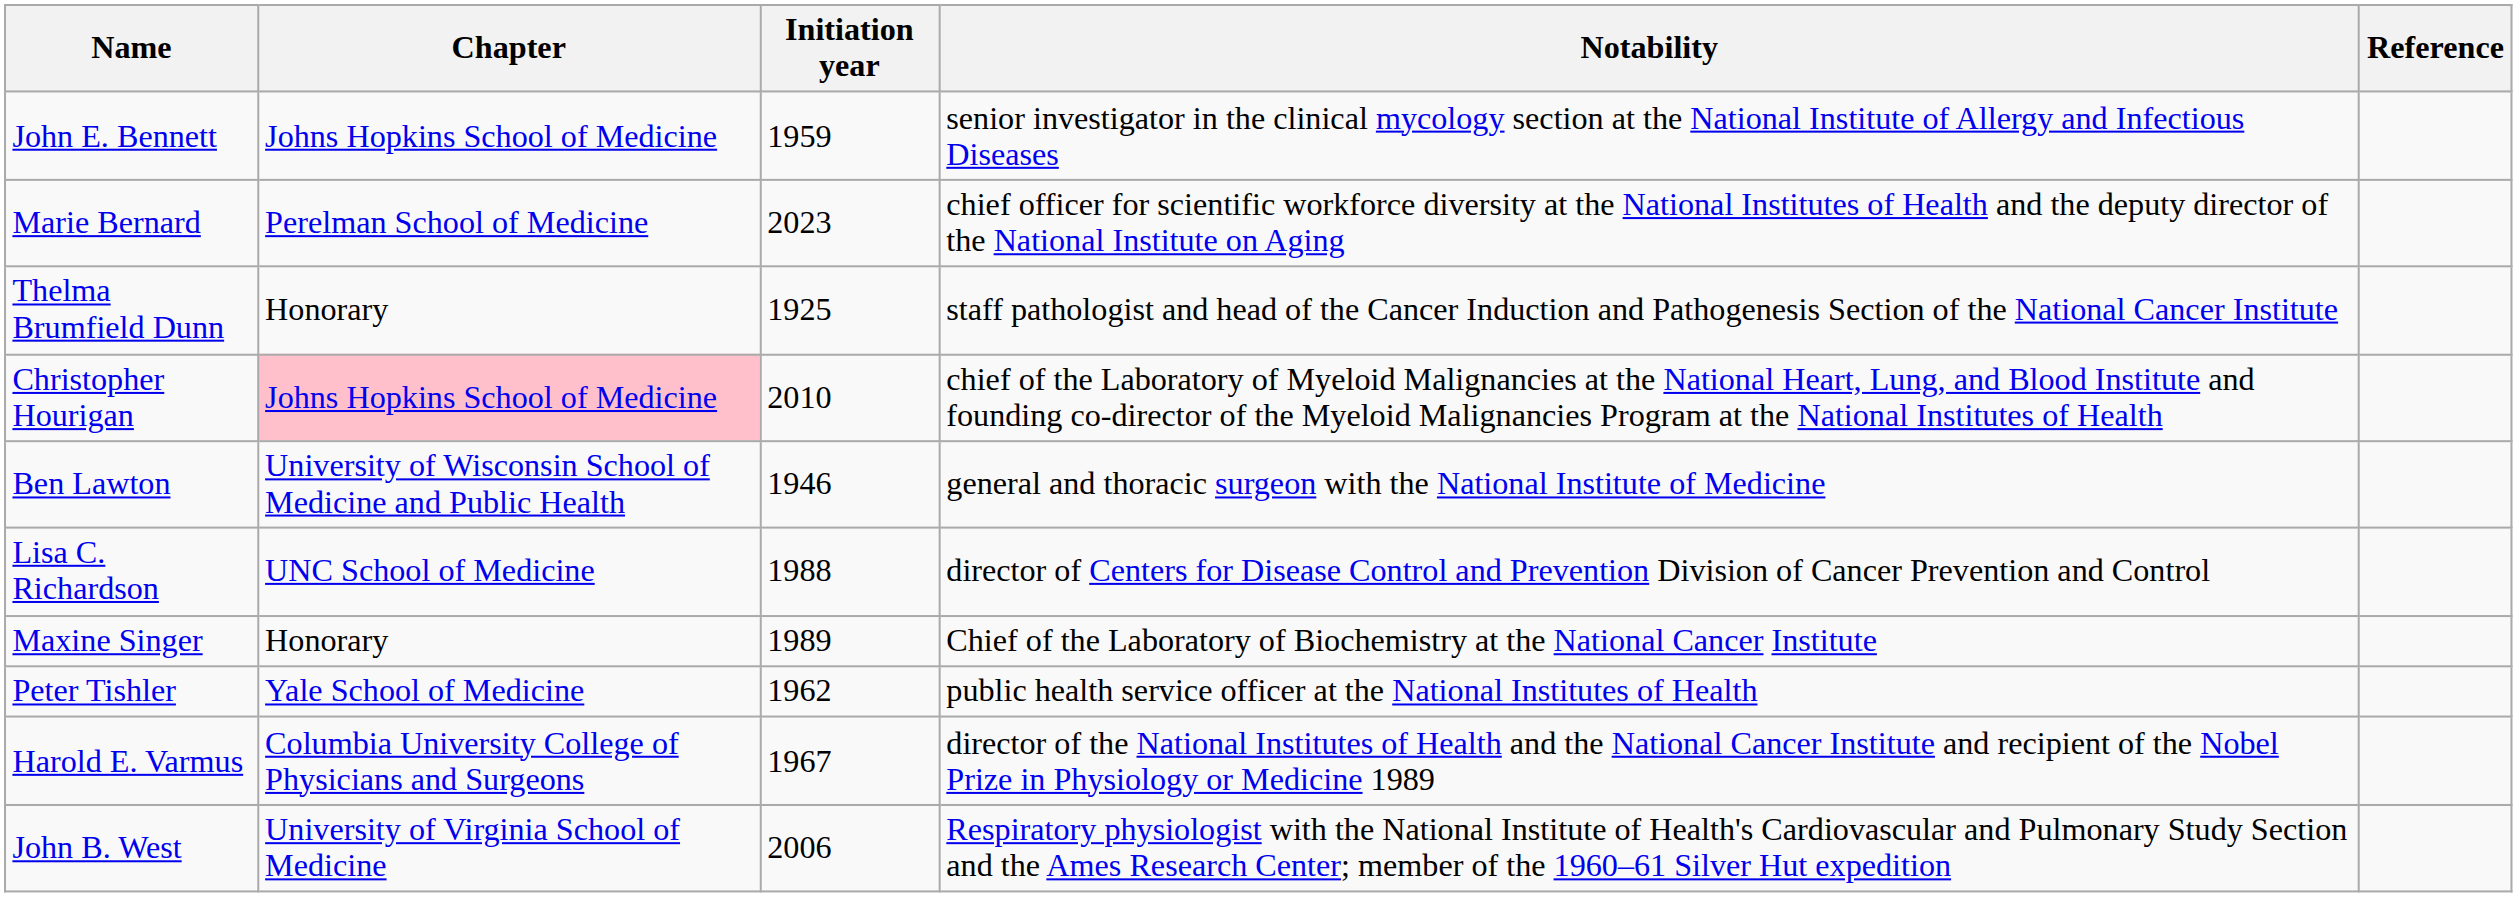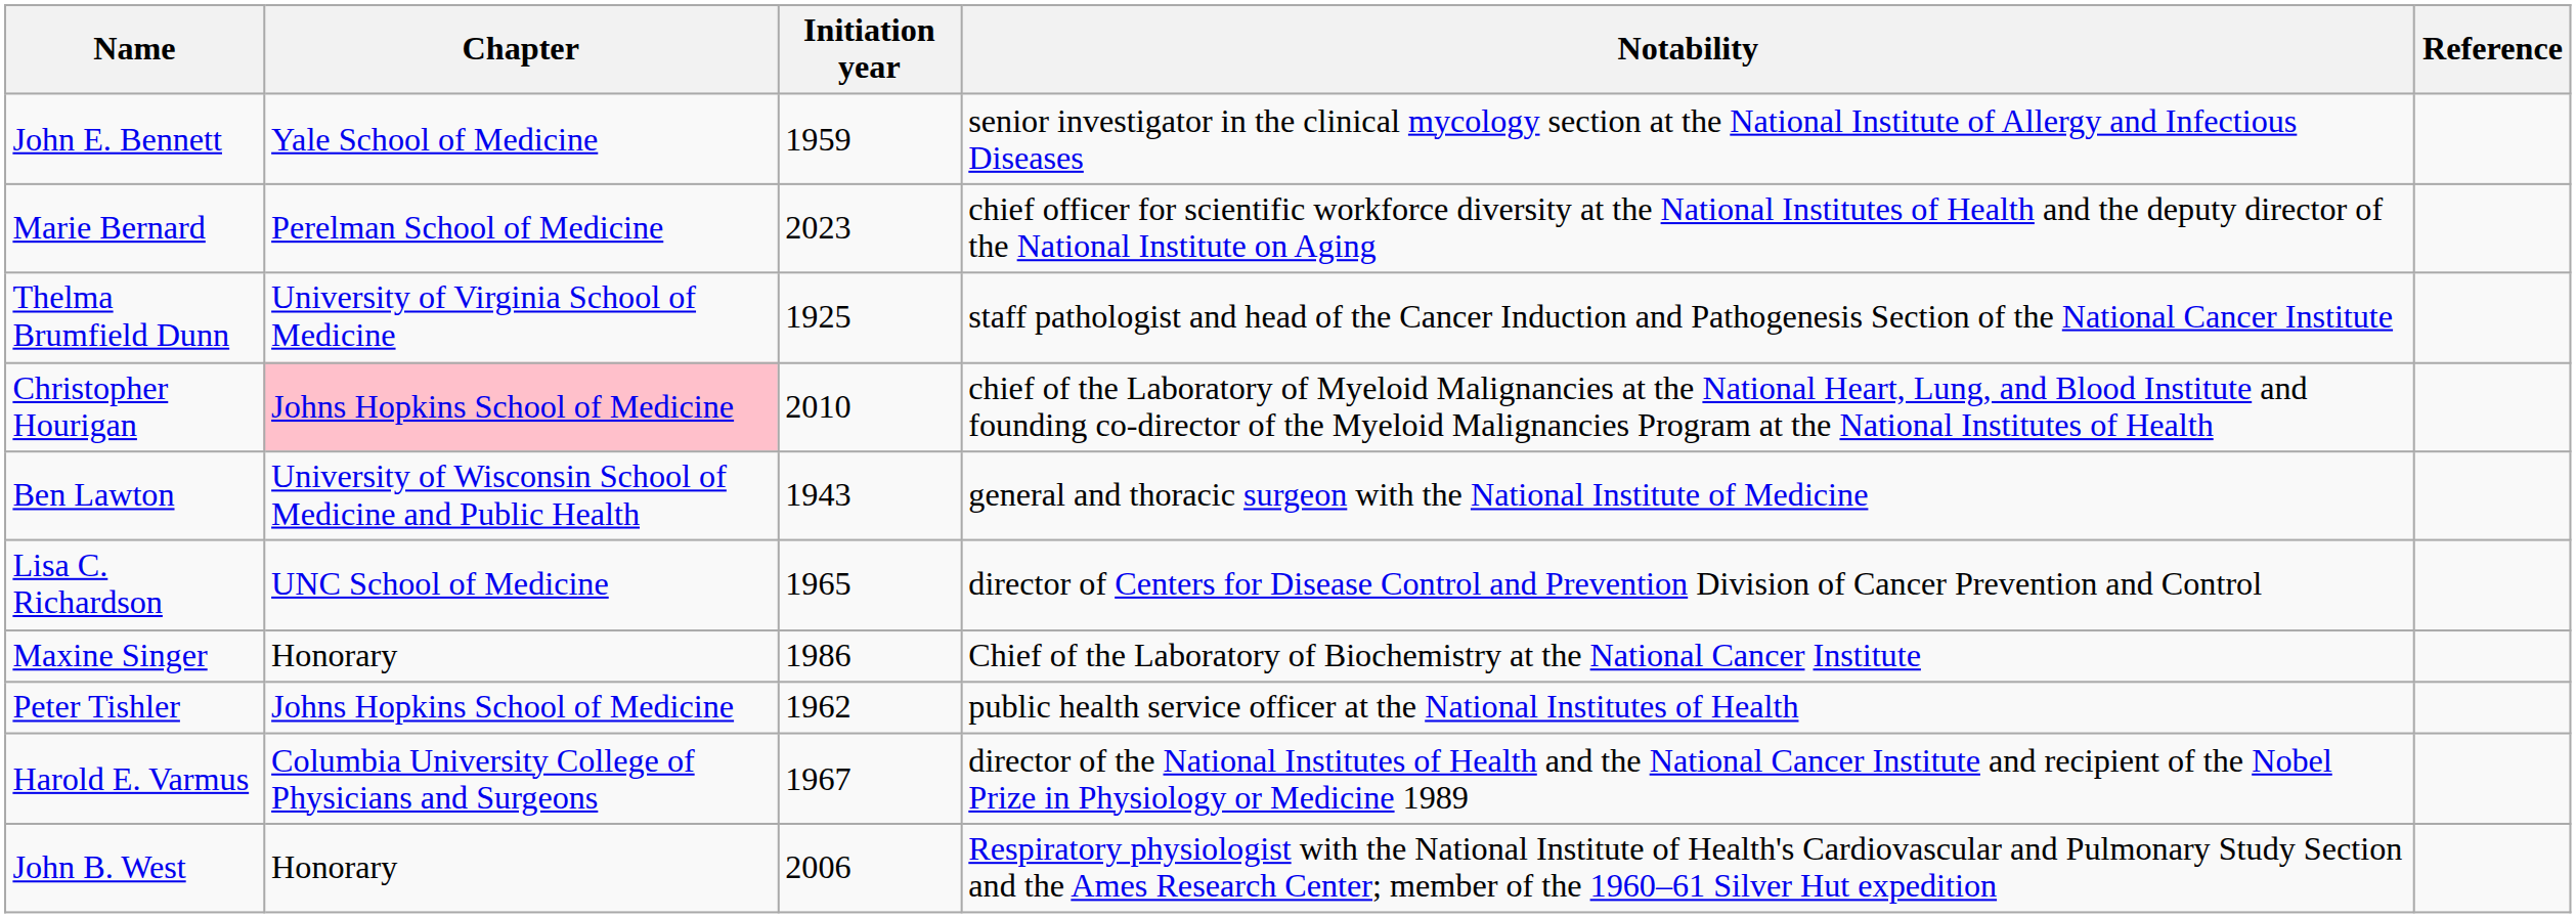John E. Bennett | Chapter: Johns Hopkins School of Medicine -> Yale School of Medicine
Thelma Brumfield Dunn | Chapter: Honorary -> University of Virginia School of Medicine
Ben Lawton | Initiation year: 1946 -> 1943
Lisa C. Richardson | Initiation year: 1988 -> 1965
Maxine Singer | Initiation year: 1989 -> 1986
Peter Tishler | Chapter: Yale School of Medicine -> Johns Hopkins School of Medicine
John B. West | Chapter: University of Virginia School of Medicine -> Honorary
